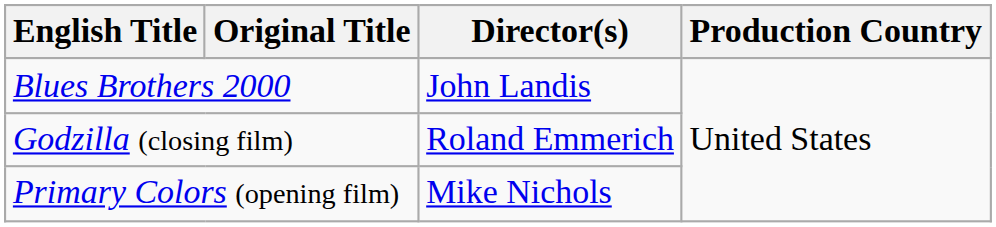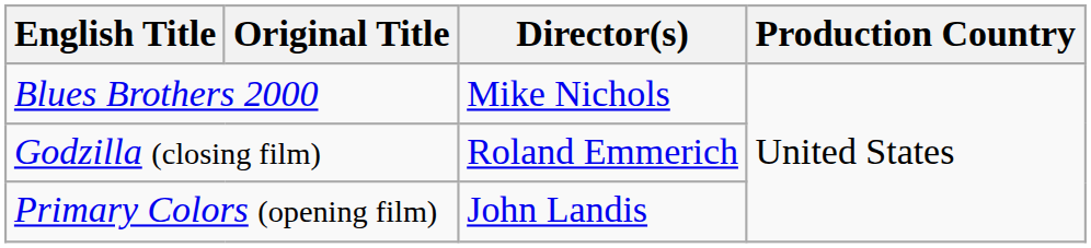Blues Brothers 2000 | Director(s): John Landis -> Mike Nichols
Primary Colors (opening film) | Director(s): Mike Nichols -> John Landis
